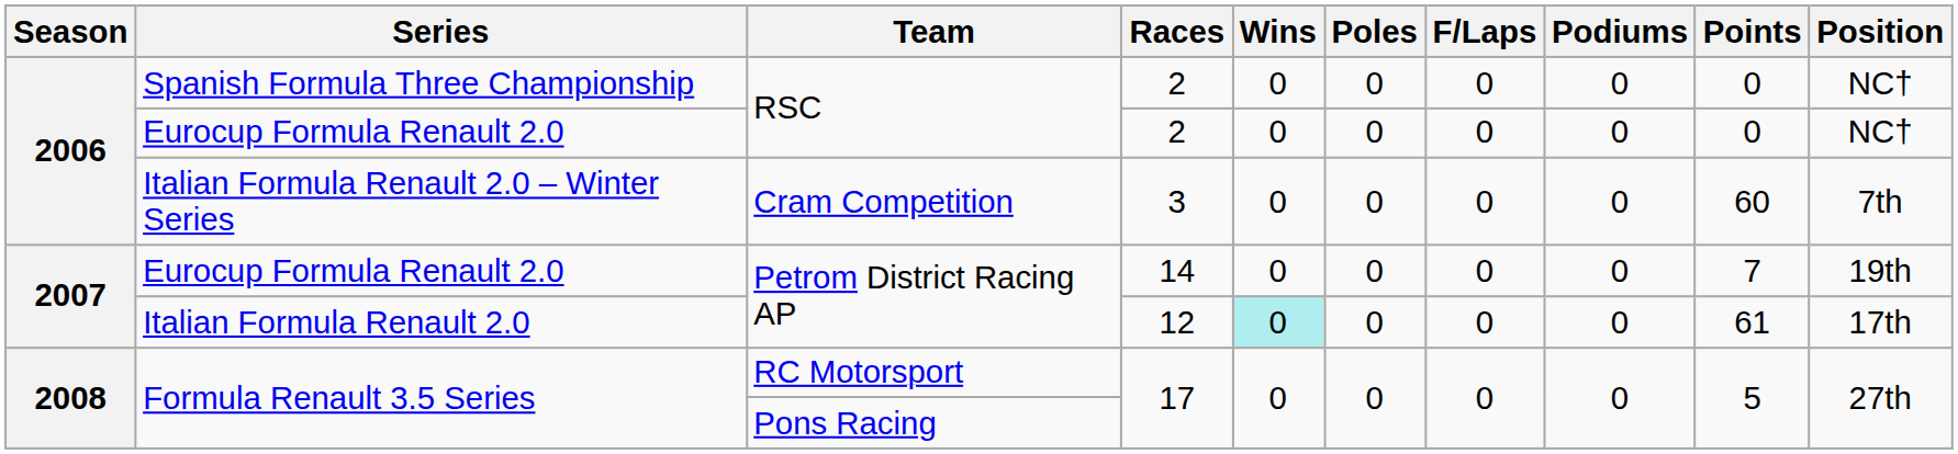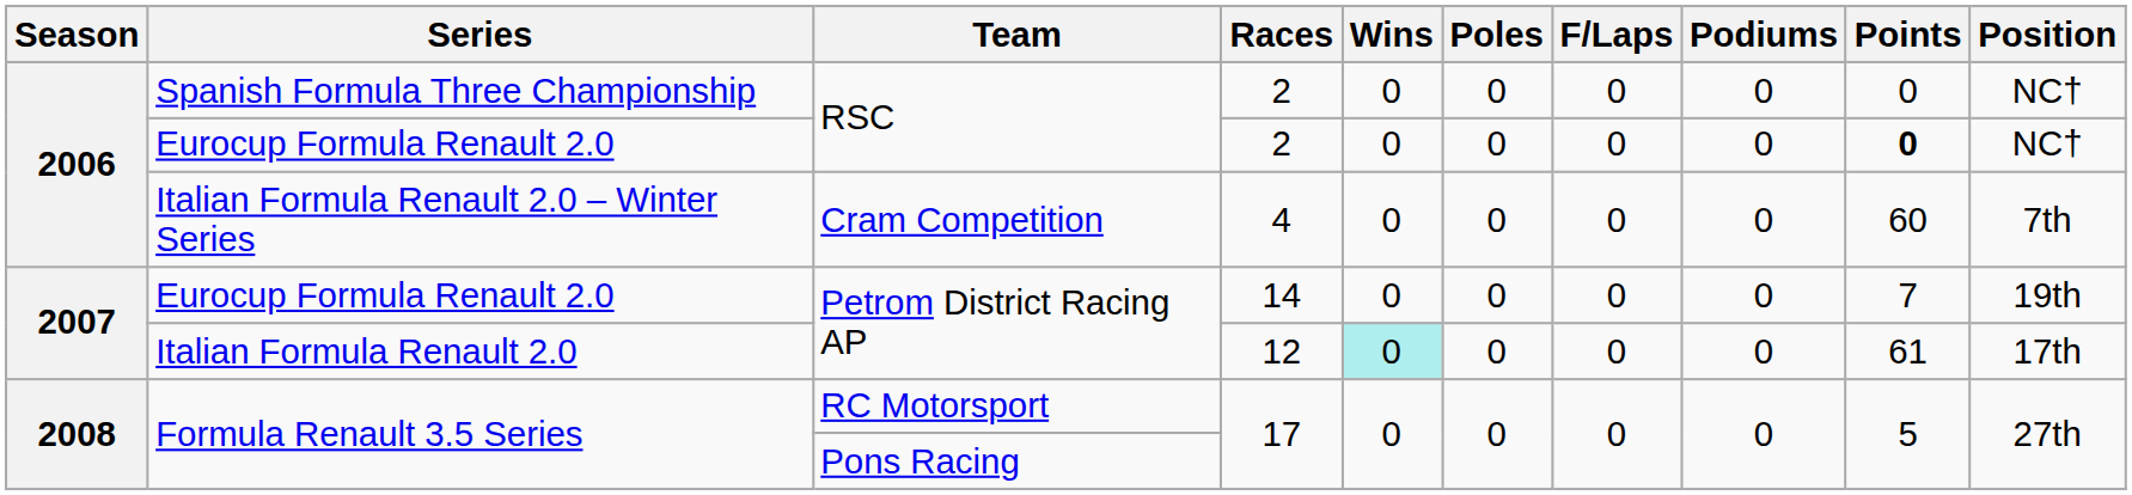Eurocup Formula Renault 2.0 / RSC | Points: normal -> bold
Italian Formula Renault 2.0 – Winter Series | Races: 3 -> 4
